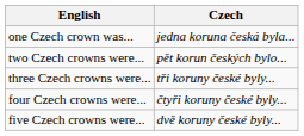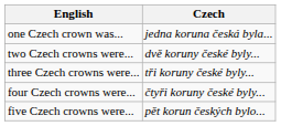two Czech crowns were... | Czech: pět korun českých bylo... -> dvě koruny české byly...
five Czech crowns were... | Czech: dvě koruny české byly... -> pět korun českých bylo...
